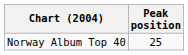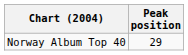Norway Album Top 40 | Peak position: 25 -> 29
